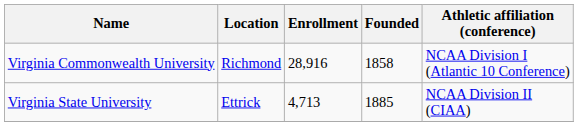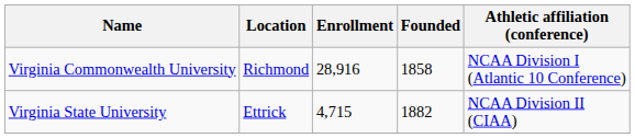Virginia State University | Enrollment: 4,713 -> 4,715
Virginia State University | Founded: 1885 -> 1882
